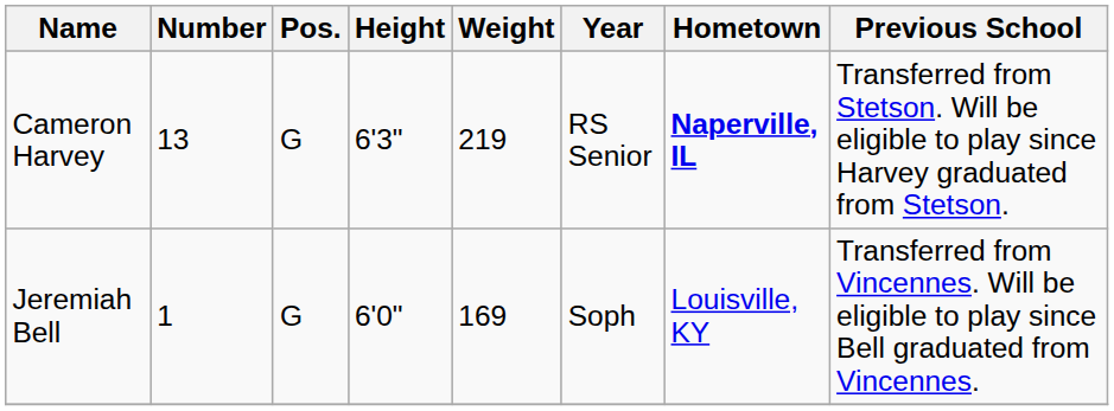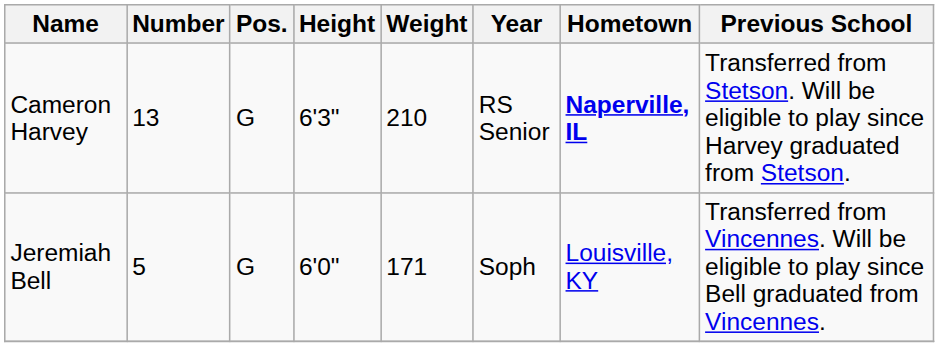Cameron Harvey | Weight: 219 -> 210
Jeremiah Bell | Number: 1 -> 5
Jeremiah Bell | Weight: 169 -> 171
